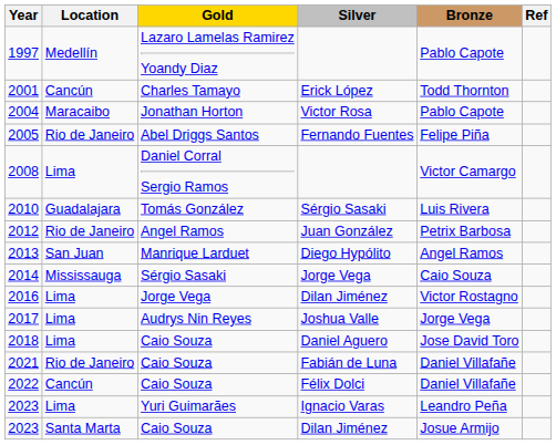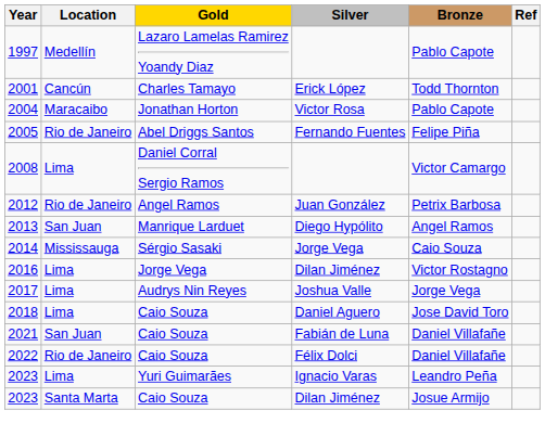- row: 2010 | Guadalajara | Tomás González | Sérgio Sasaki | Luis Rivera
2021 | Location: Rio de Janeiro -> San Juan
2022 | Location: Cancún -> Rio de Janeiro
